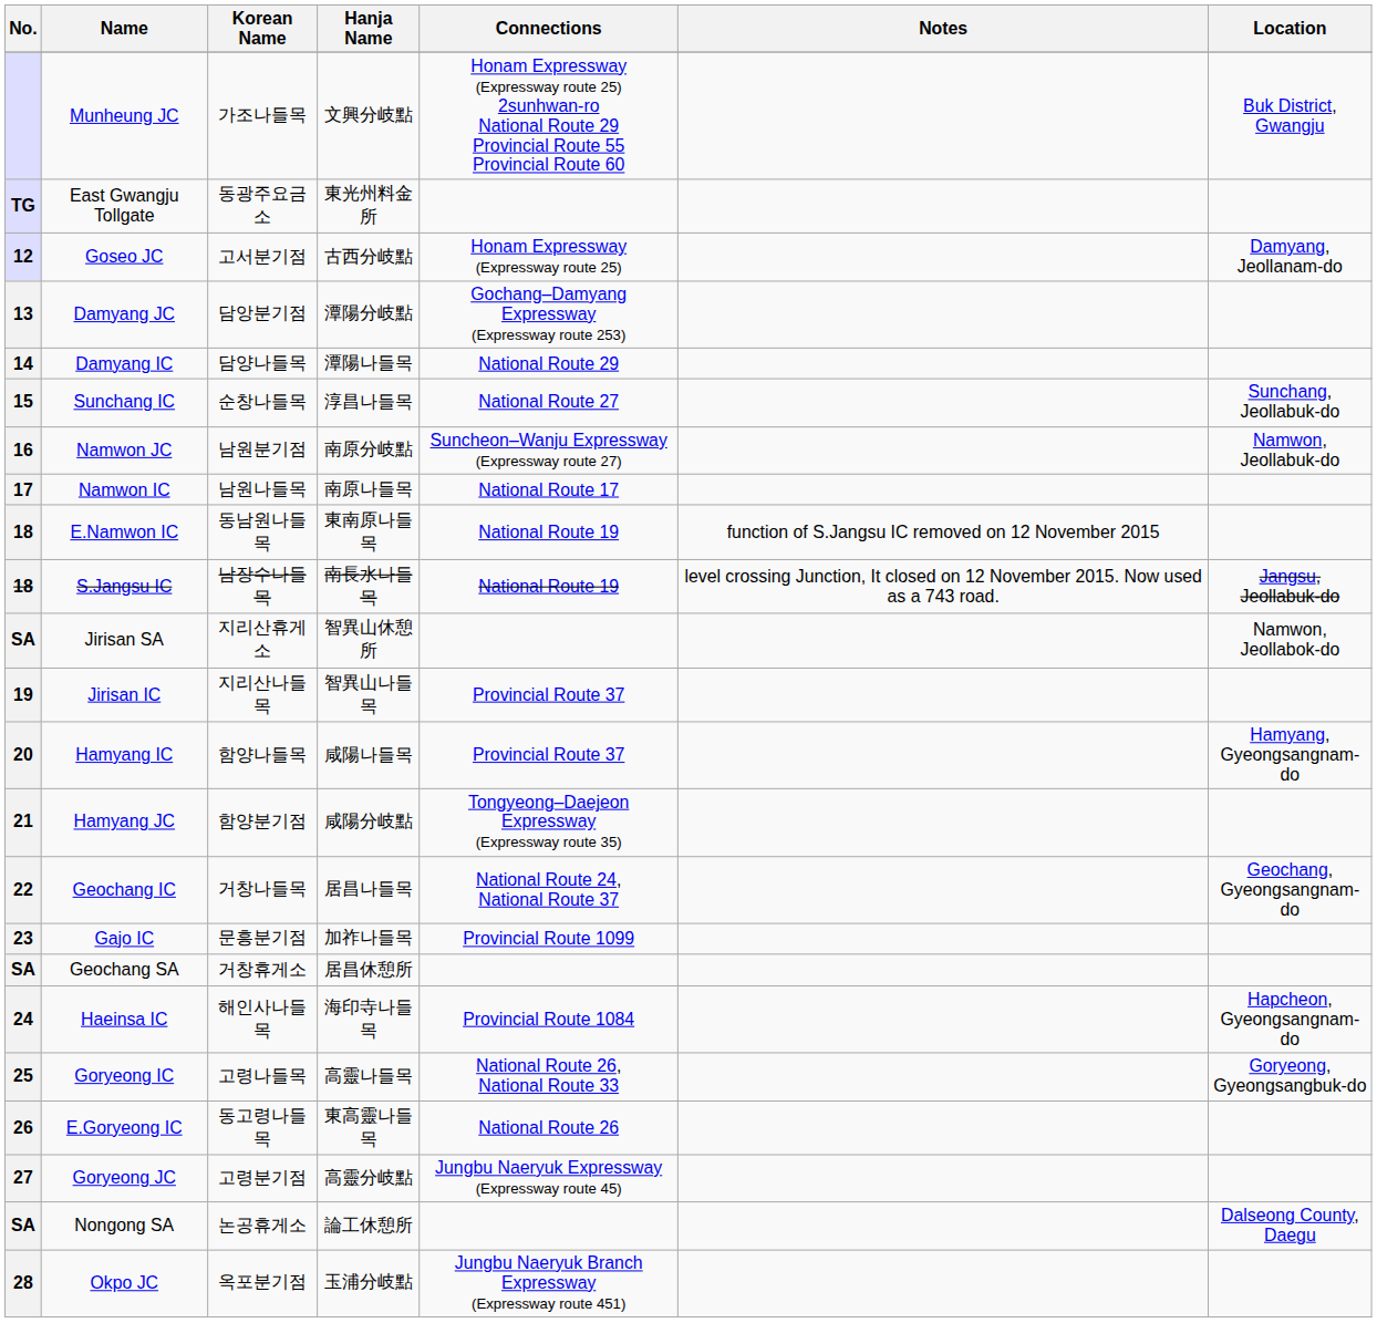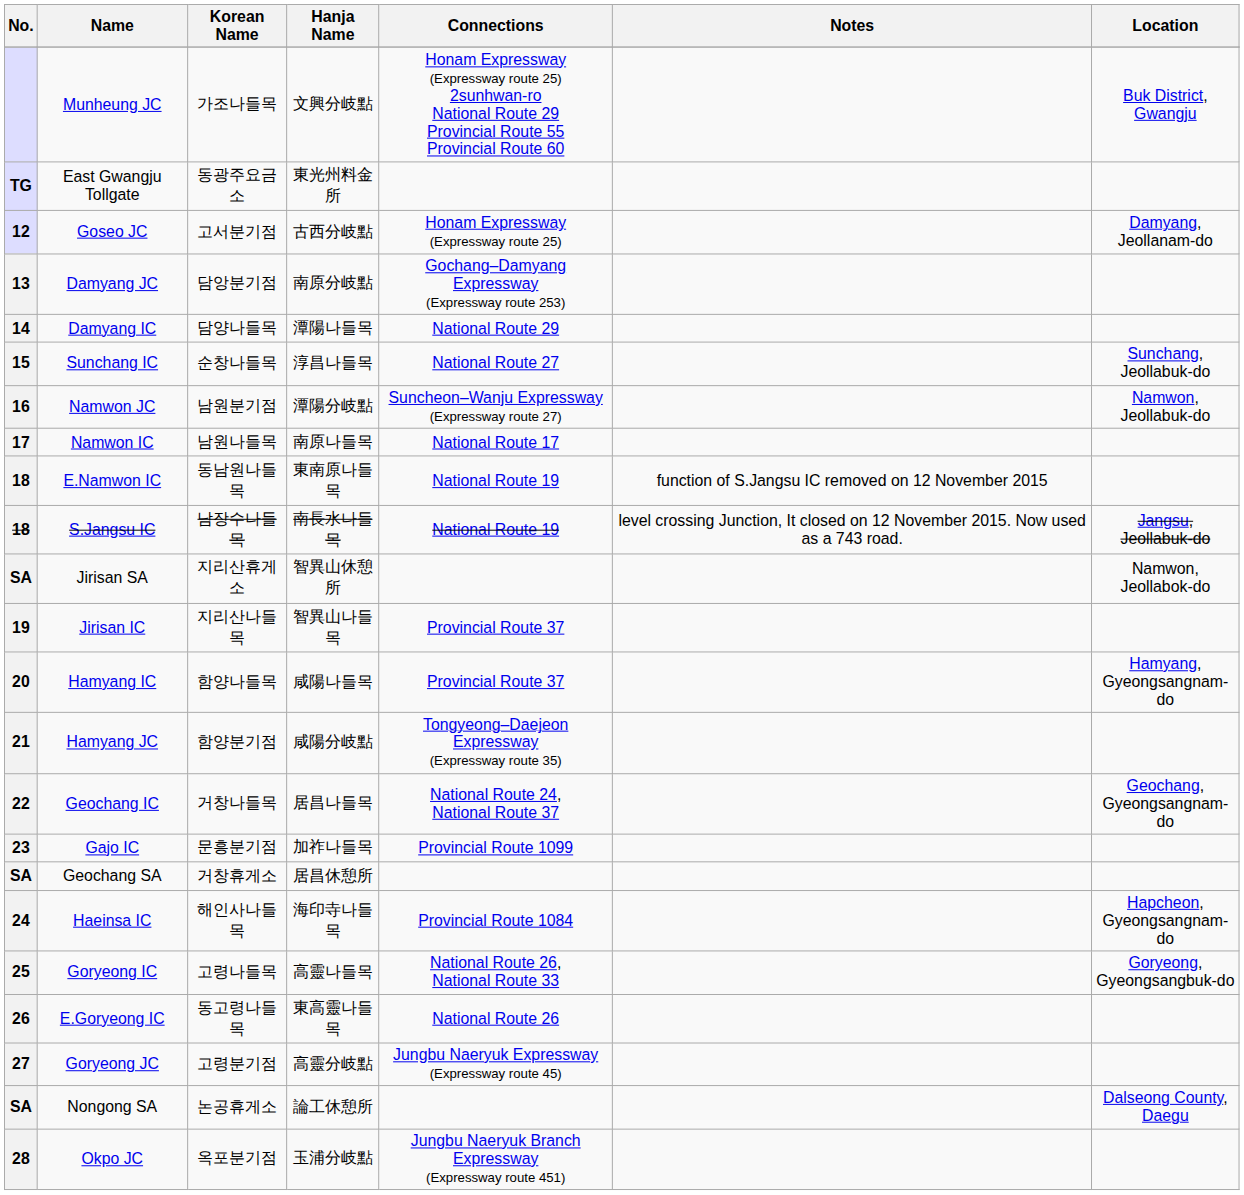Damyang JC | Hanja Name: 潭陽分岐點 -> 南原分岐點
Namwon JC | Hanja Name: 南原分岐點 -> 潭陽分岐點
